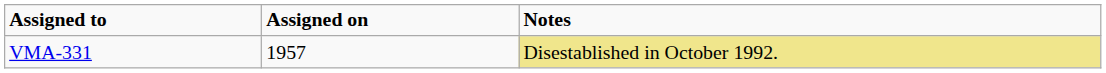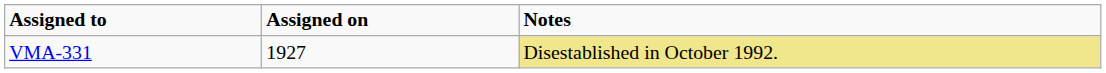VMA-331 | Assigned on: 1957 -> 1927
